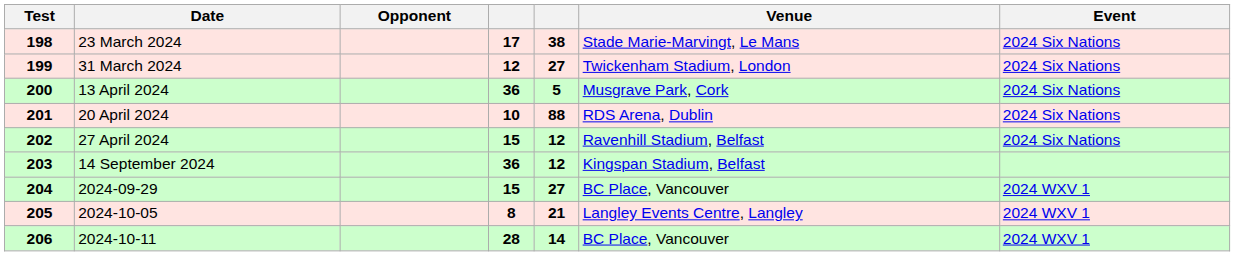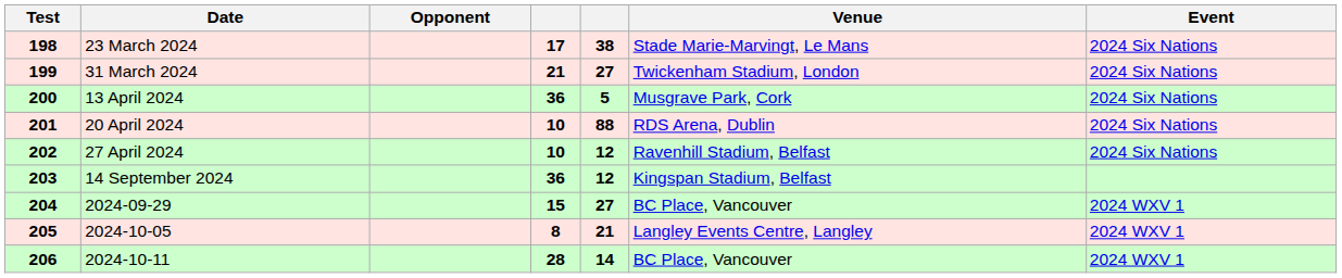31 March 2024 | column 4: 12 -> 21
27 April 2024 | column 4: 15 -> 10
